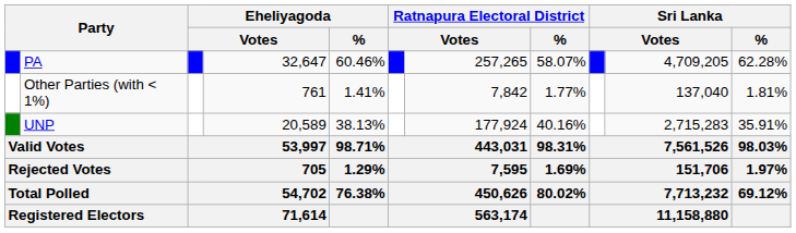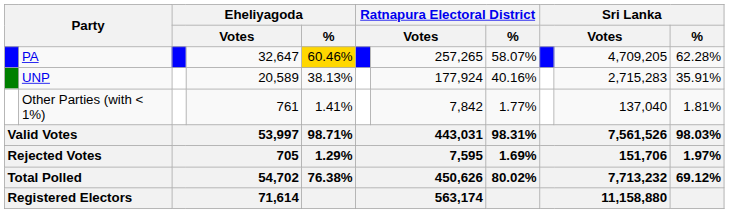PA | Eheliyagoda / %: no background -> gold background
rows swapped: UNP <-> Other Parties (with < 1%)
